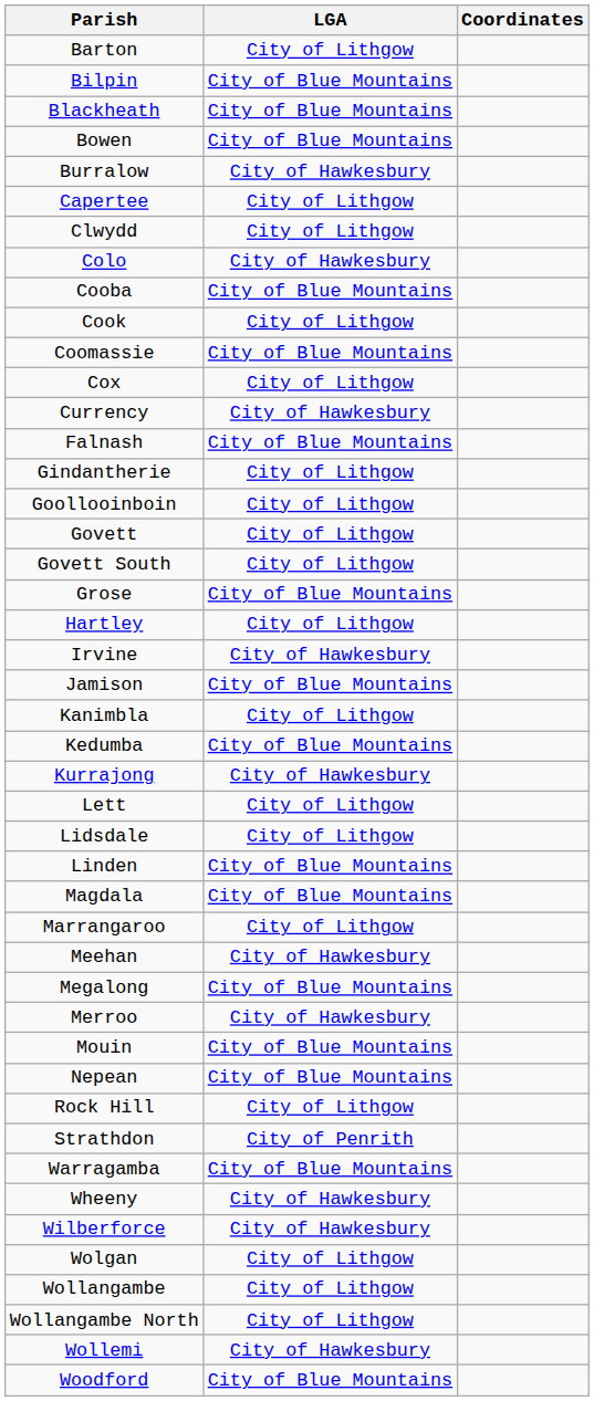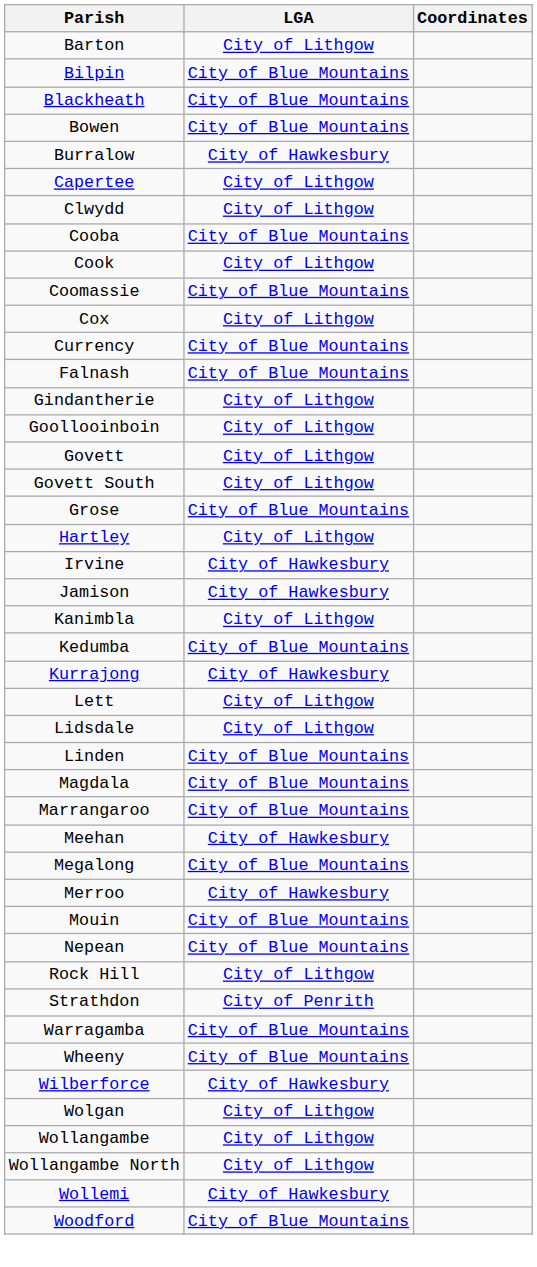- row: Colo | City of Hawkesbury
Currency | LGA: City of Hawkesbury -> City of Blue Mountains
Jamison | LGA: City of Blue Mountains -> City of Hawkesbury
Marrangaroo | LGA: City of Lithgow -> City of Blue Mountains
Wheeny | LGA: City of Hawkesbury -> City of Blue Mountains
